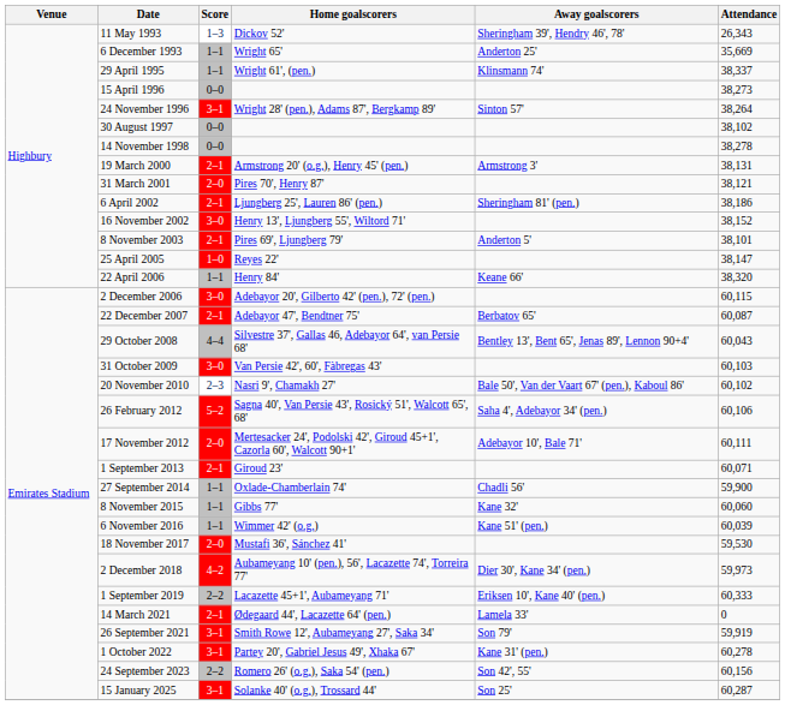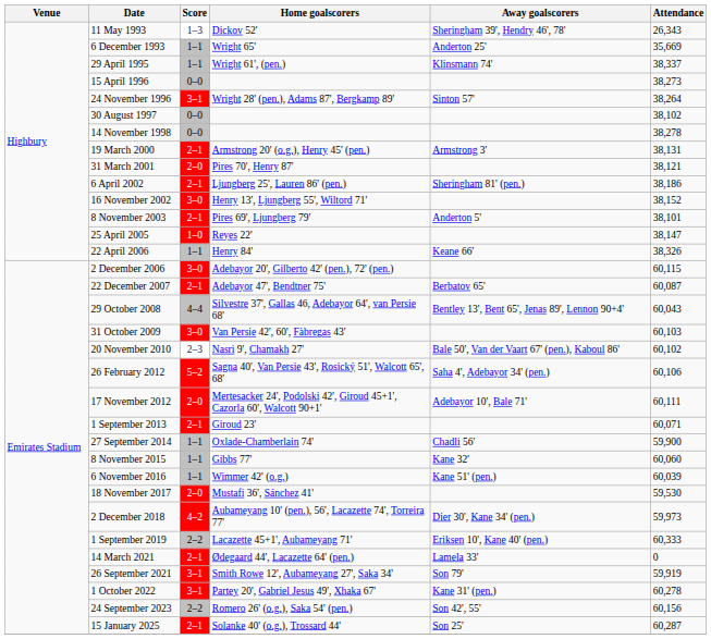22 April 2006 | Attendance: 38,320 -> 38,326
15 January 2025 | Score: 3–1 -> 2–1
